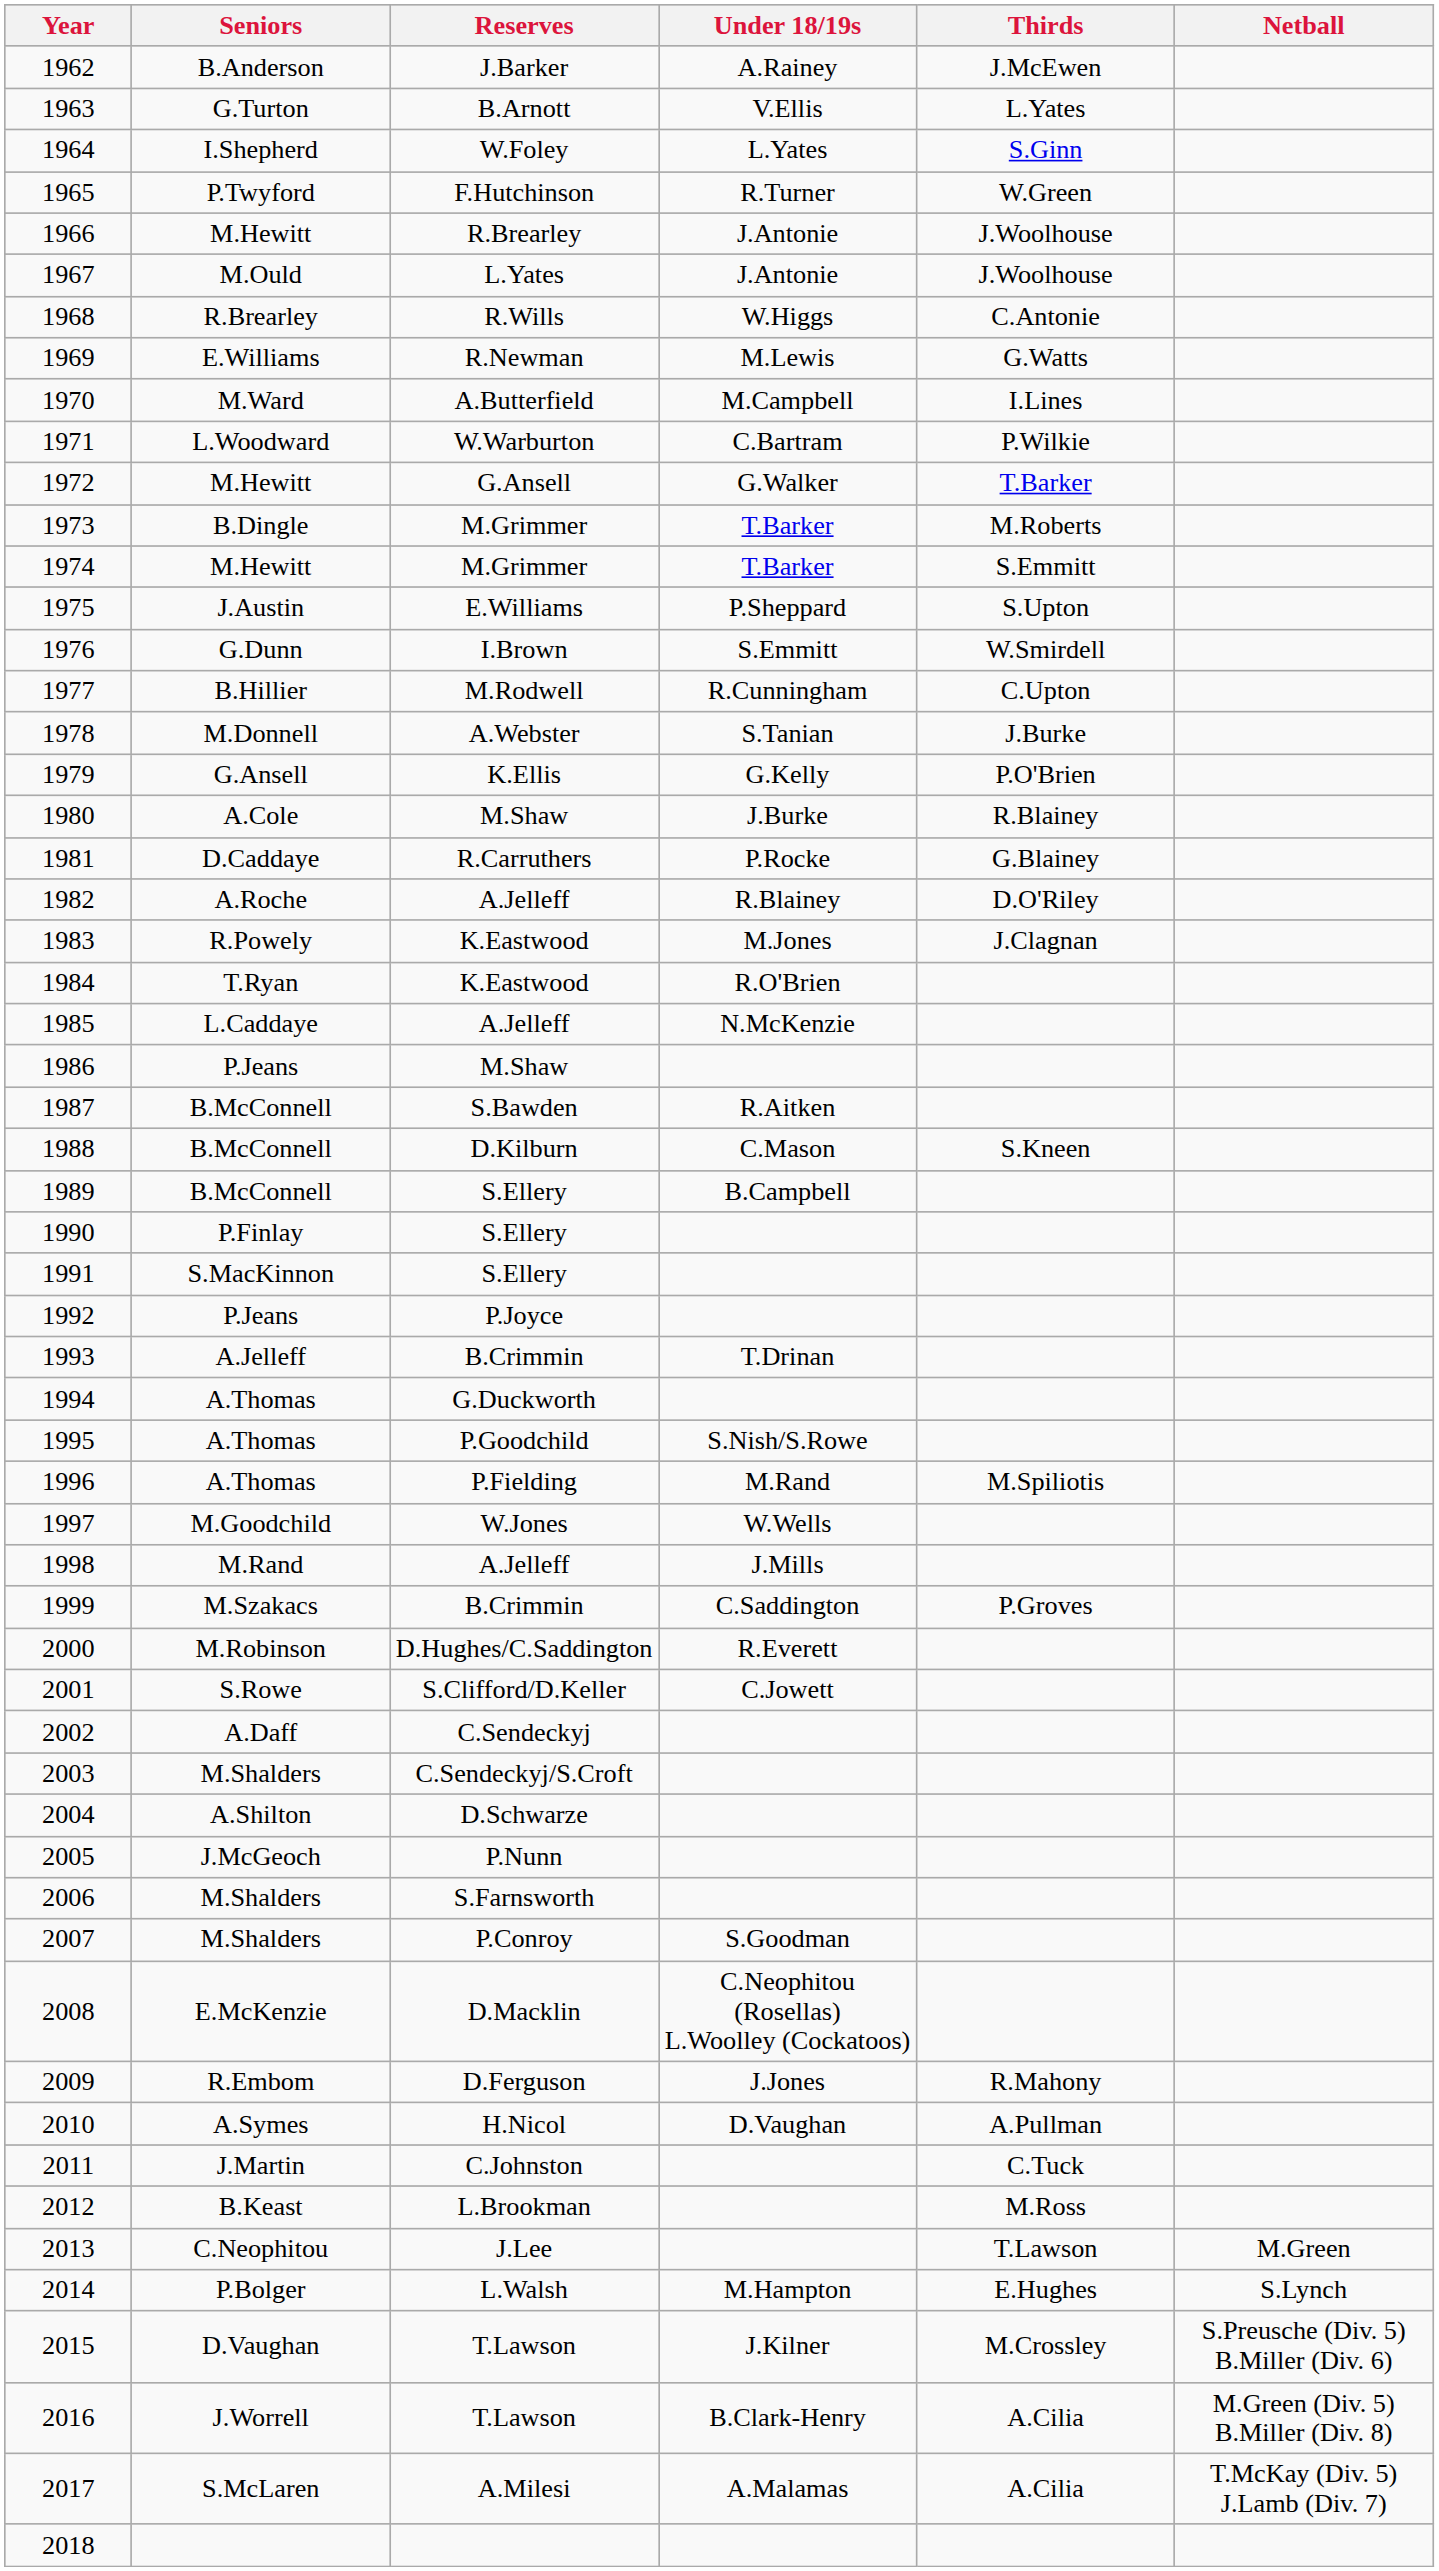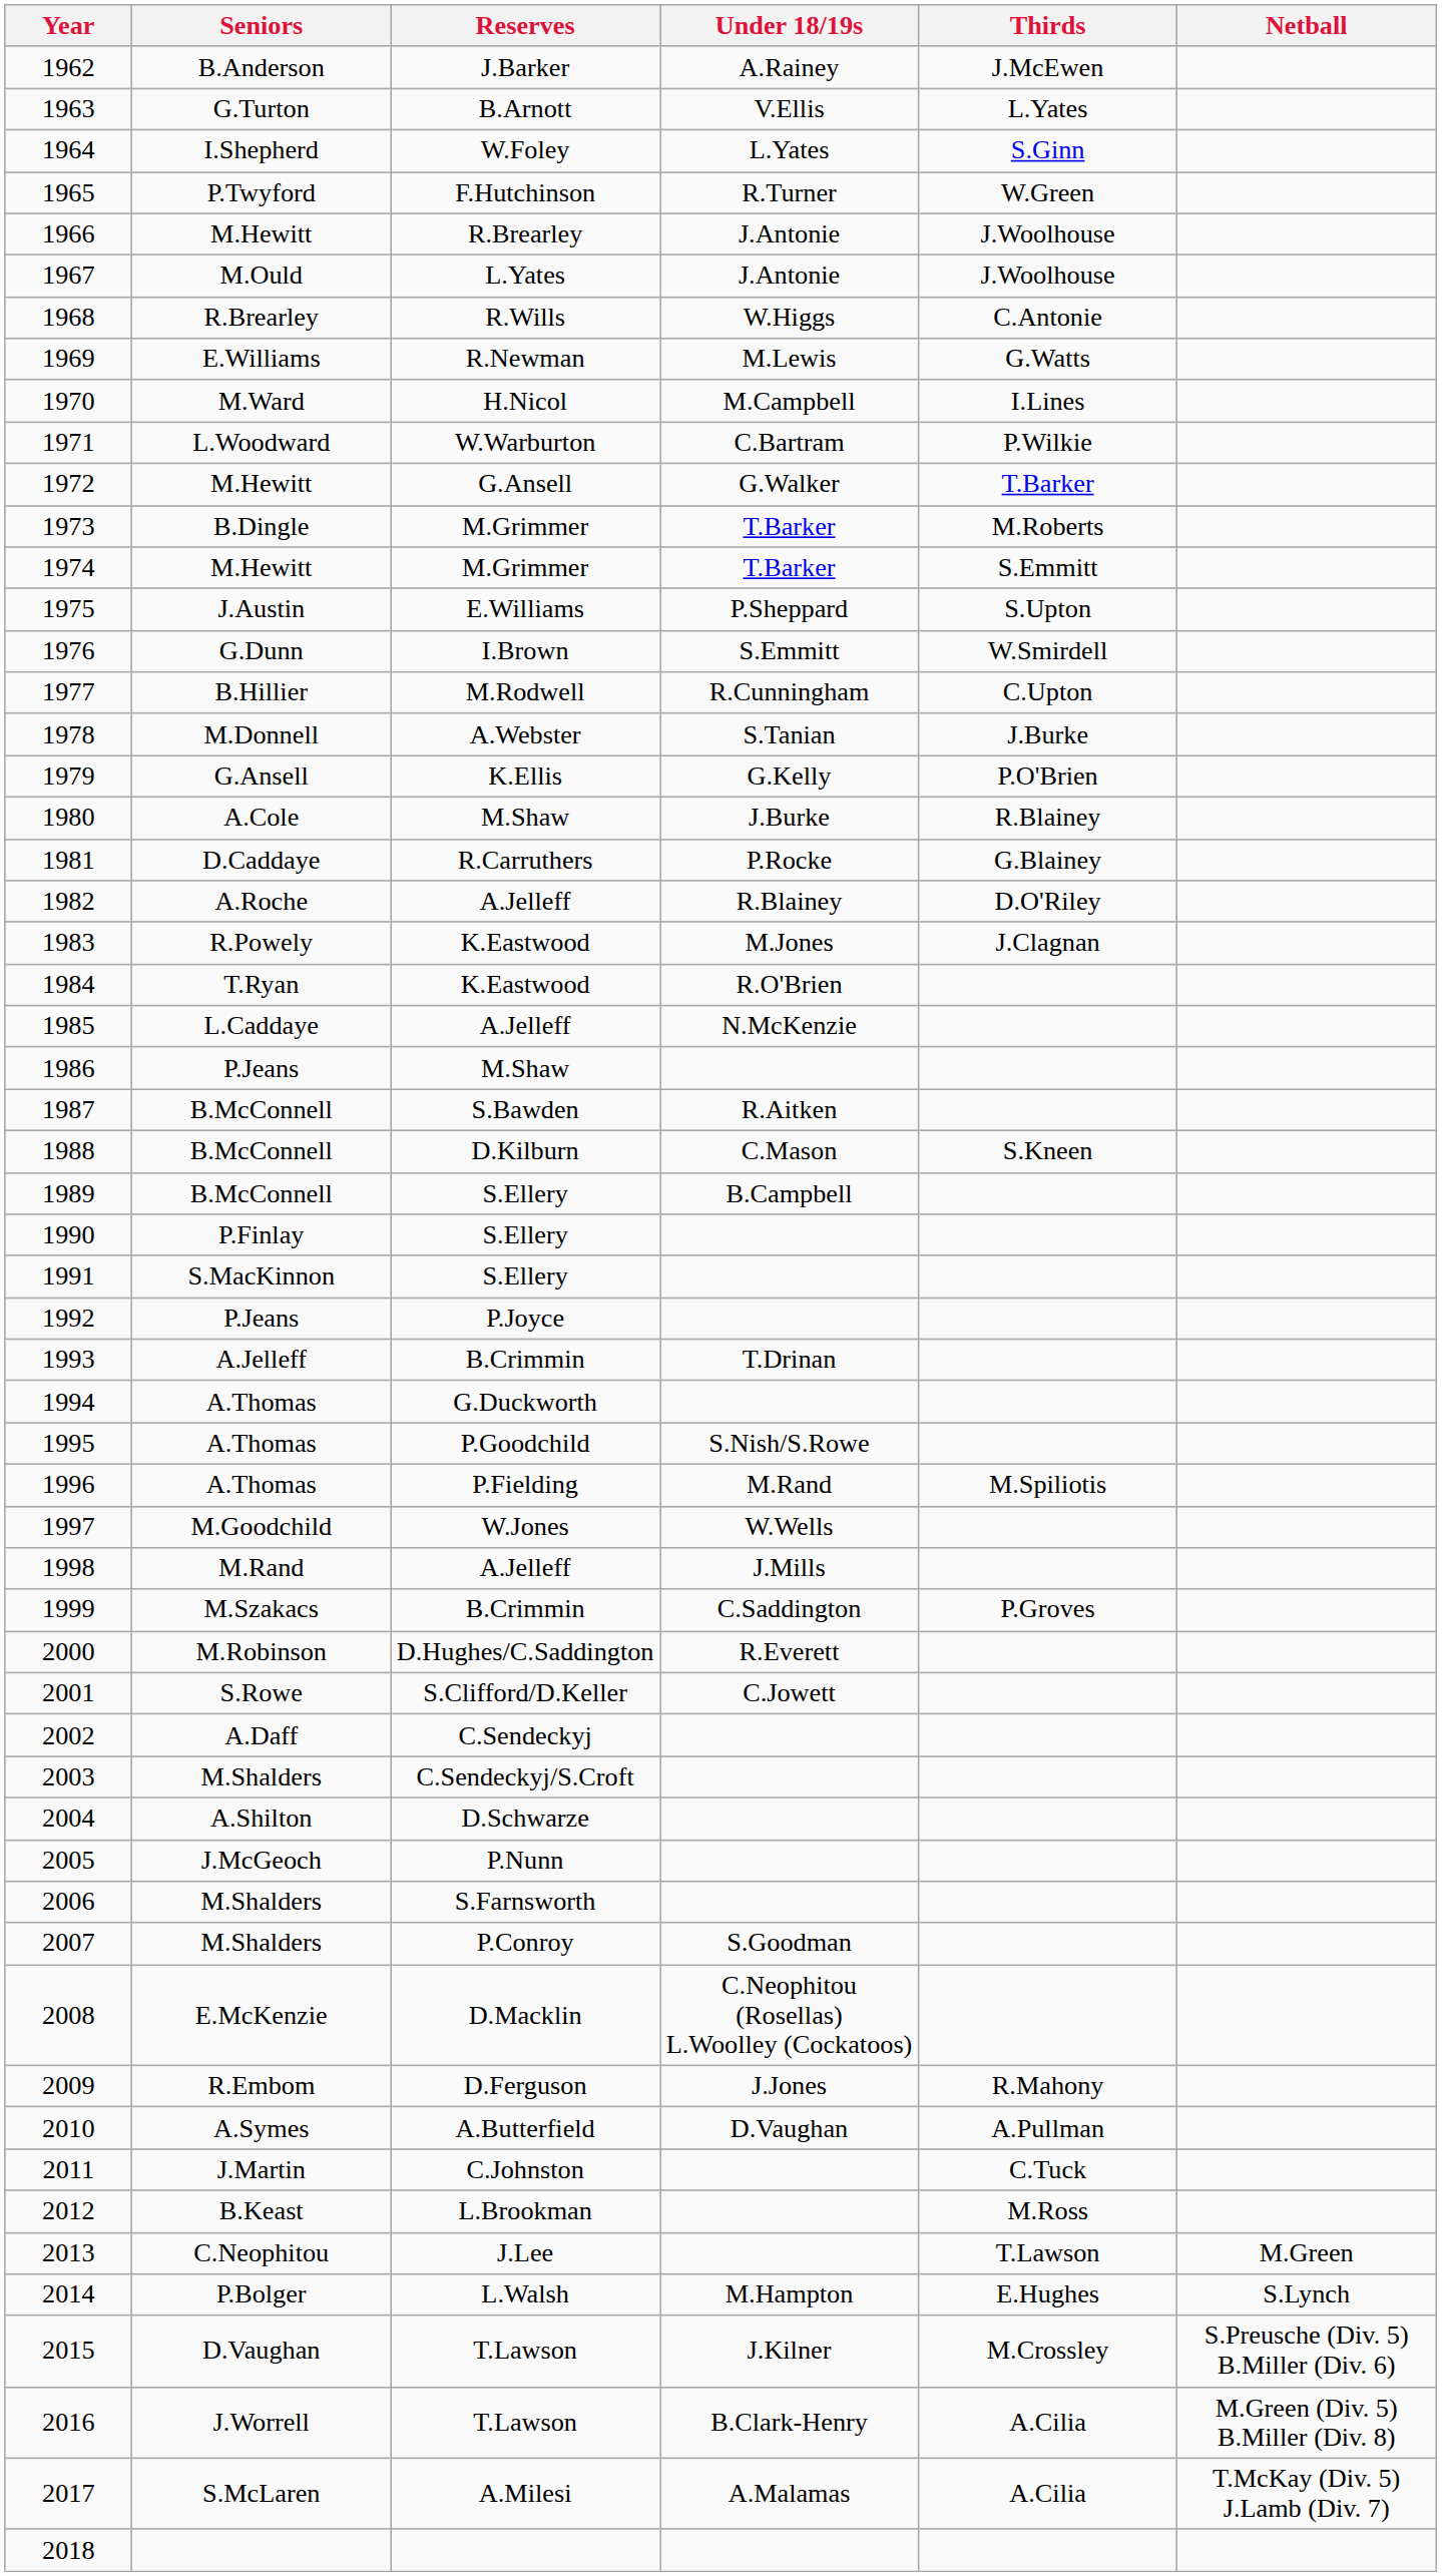1970 | Reserves: A.Butterfield -> H.Nicol
2010 | Reserves: H.Nicol -> A.Butterfield
